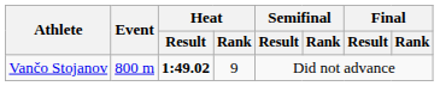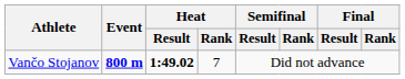Vančo Stojanov | Event: normal -> bold
Vančo Stojanov | Heat / Rank: 9 -> 7
